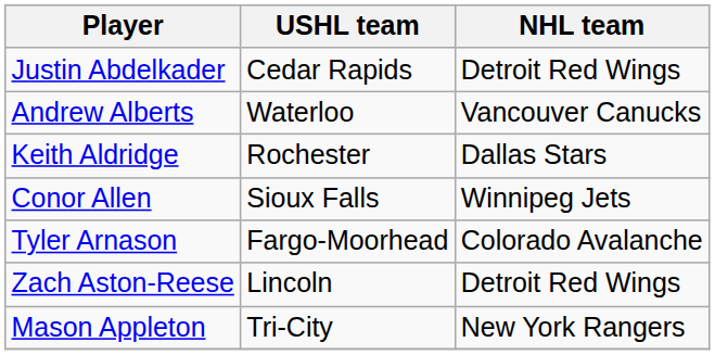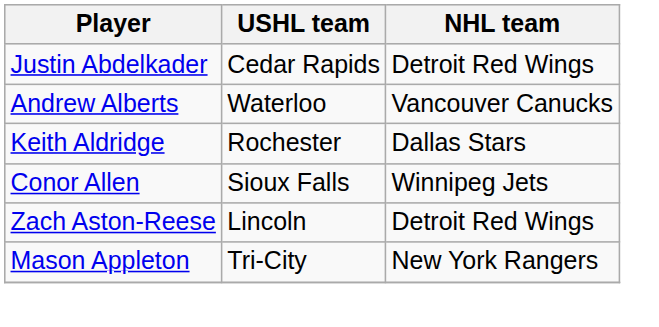- row: Tyler Arnason | Fargo-Moorhead | Colorado Avalanche
